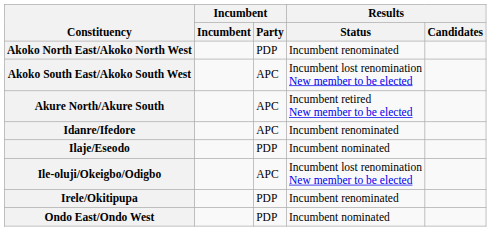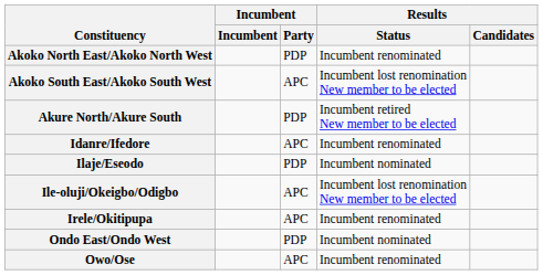Akure North/Akure South | Incumbent / Party: APC -> PDP
Irele/Okitipupa | Incumbent / Party: PDP -> APC
+ row: Owo/Ose | APC | Incumbent renominated
